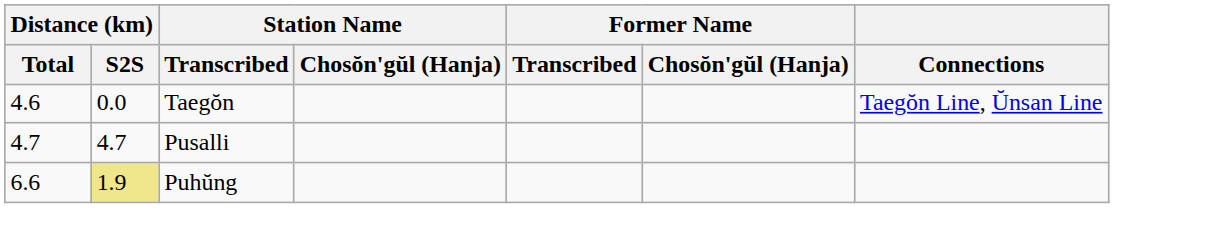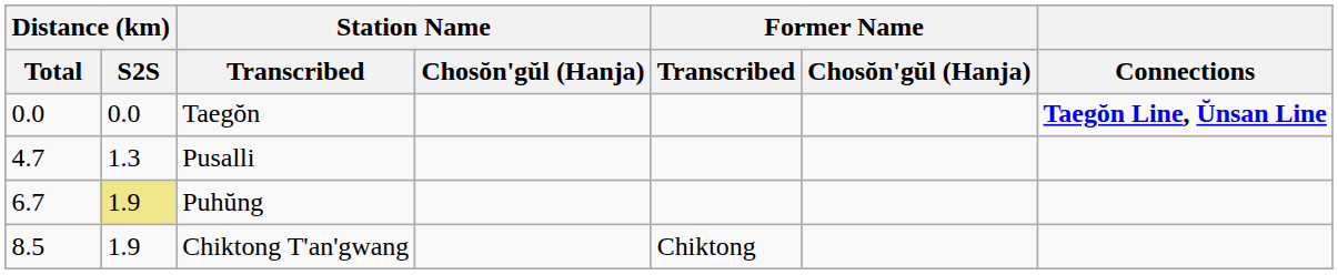Taegŏn | Distance (km) / Total: 4.6 -> 0.0
Taegŏn | Connections: normal -> bold
Pusalli | Distance (km) / S2S: 4.7 -> 1.3
Puhŭng | Distance (km) / Total: 6.6 -> 6.7
+ row: 8.5 | 1.9 | Chiktong T'an'gwang | Chiktong
